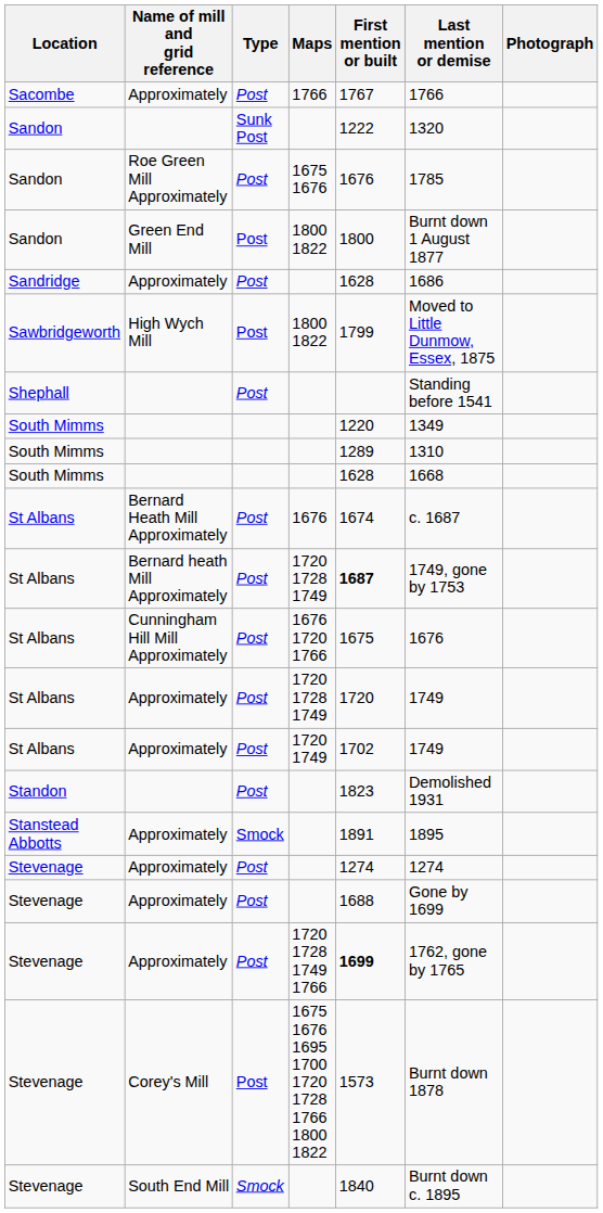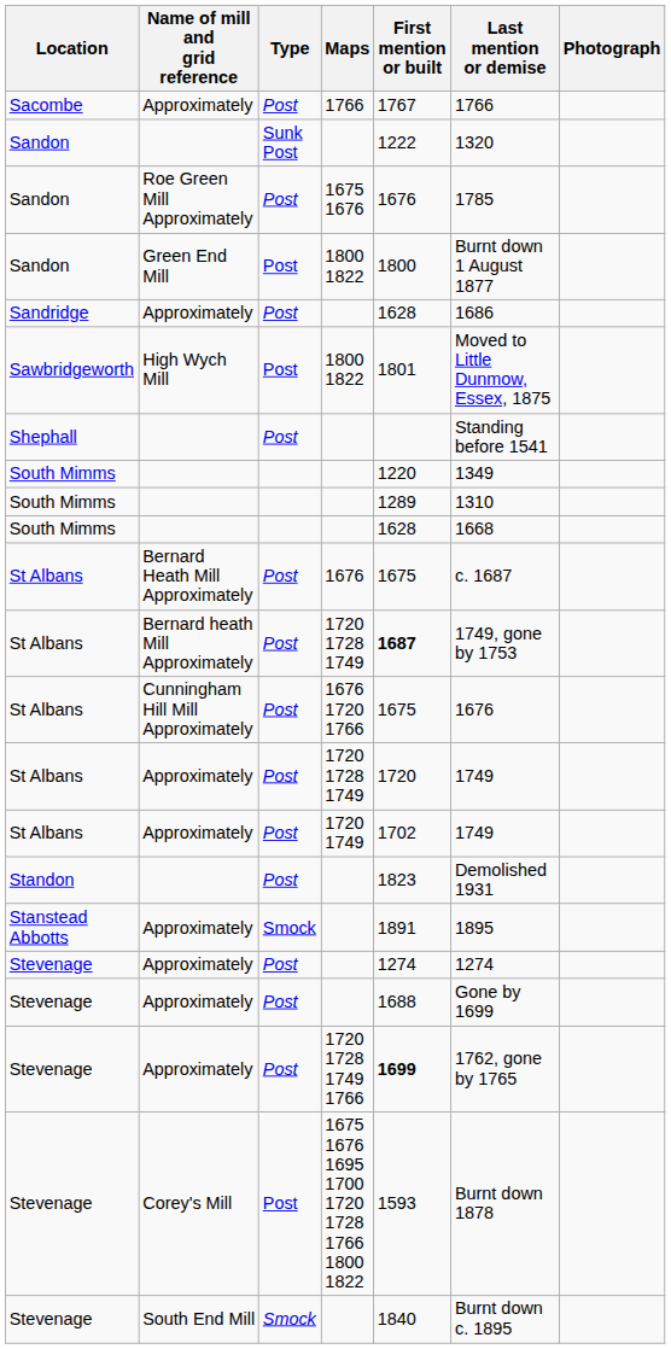Sawbridgeworth | First mention or built: 1799 -> 1801
St Albans / Bernard Heath Mill Approximately | First mention or built: 1674 -> 1675
Stevenage / Corey's Mill | First mention or built: 1573 -> 1593
